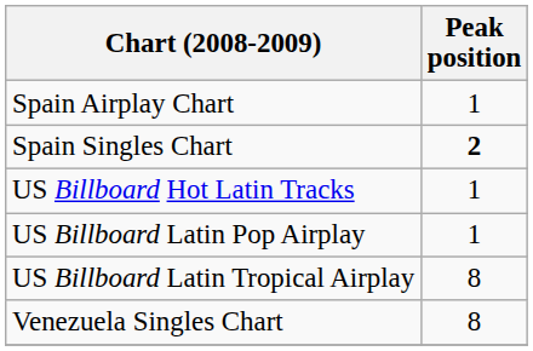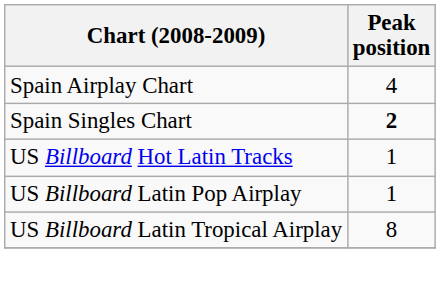Spain Airplay Chart | Peak position: 1 -> 4
- row: Venezuela Singles Chart | 8
